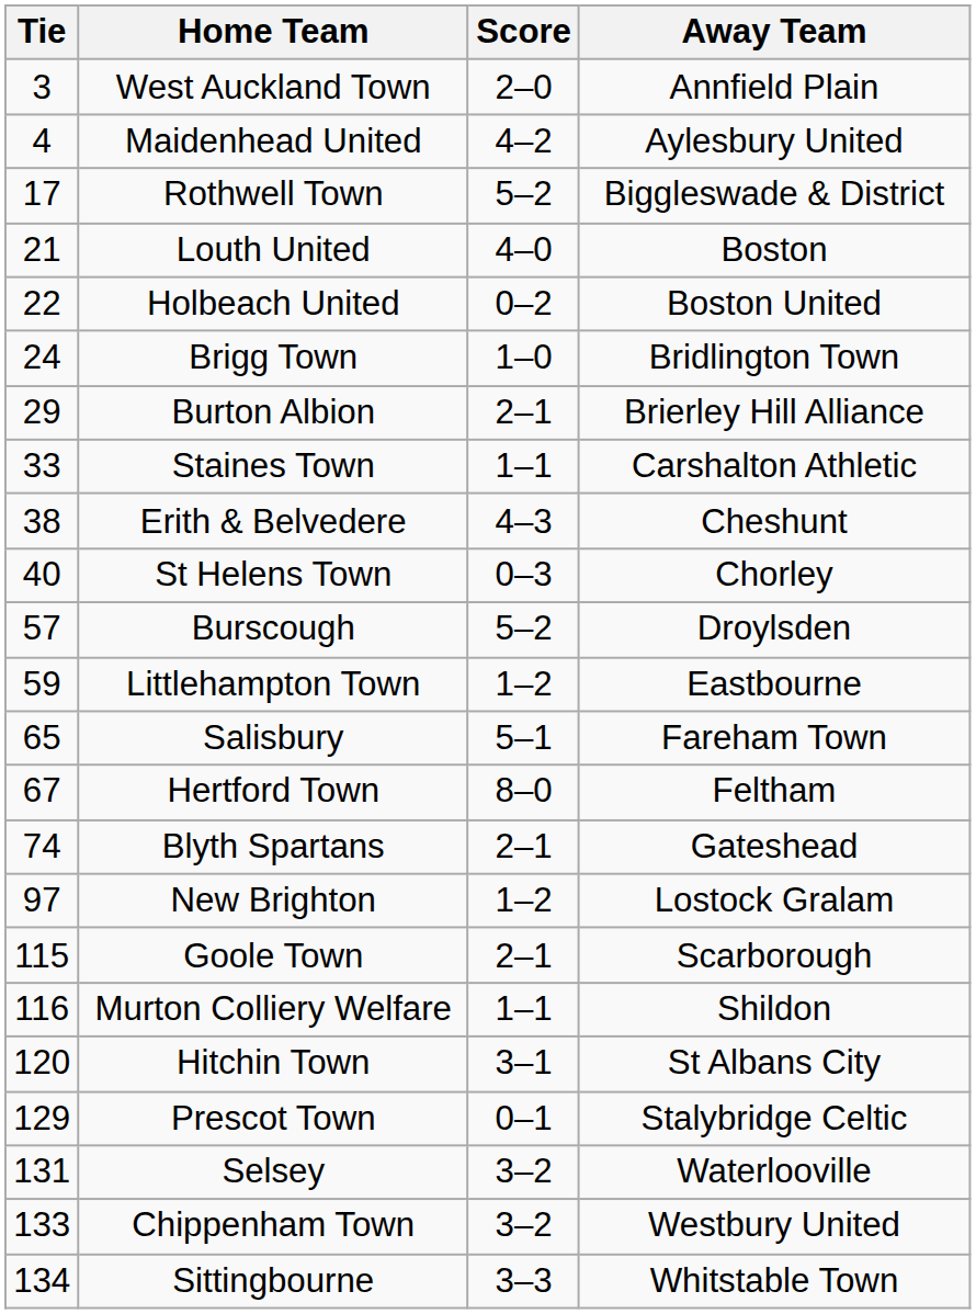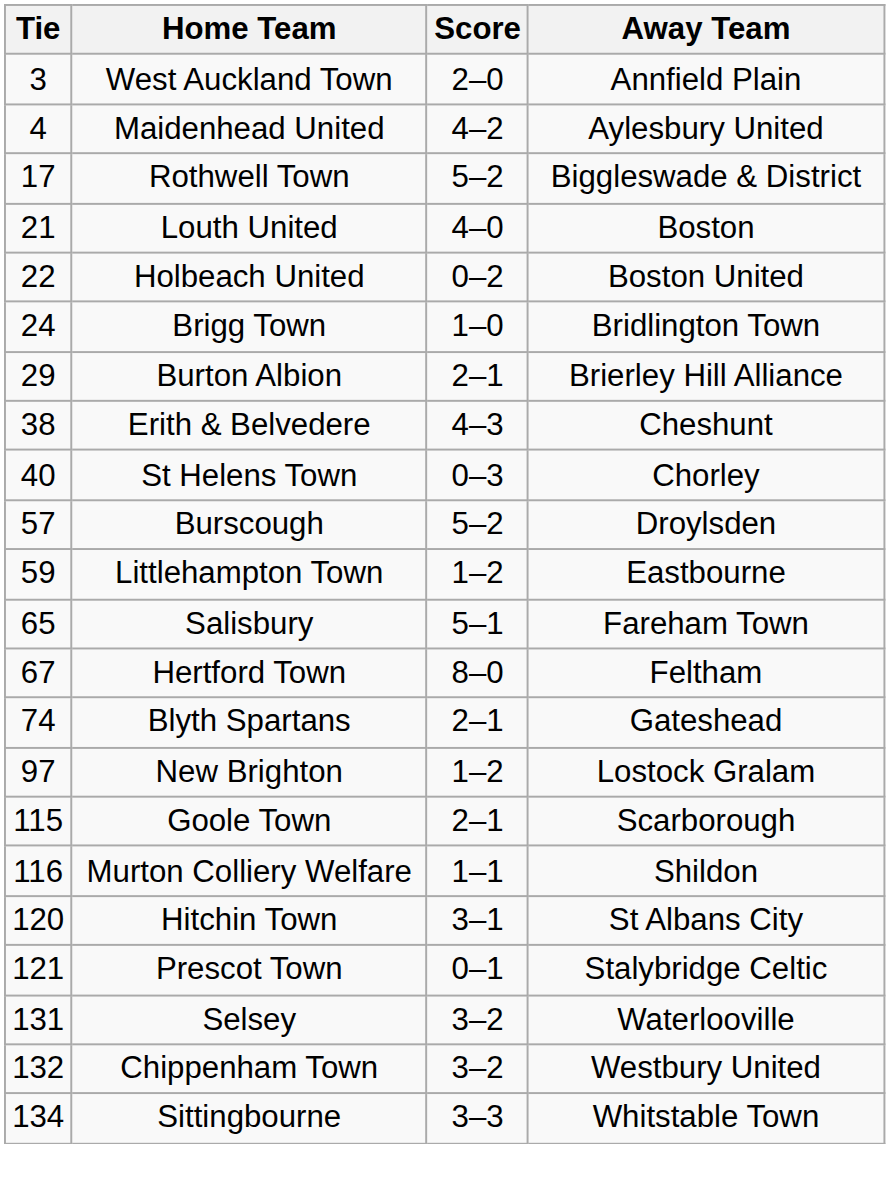- row: 33 | Staines Town | 1–1 | Carshalton Athletic
Prescot Town | Tie: 129 -> 121
Chippenham Town | Tie: 133 -> 132
